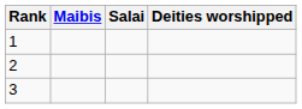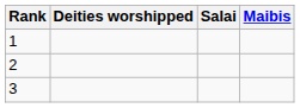columns swapped: Maibis <-> Deities worshipped
